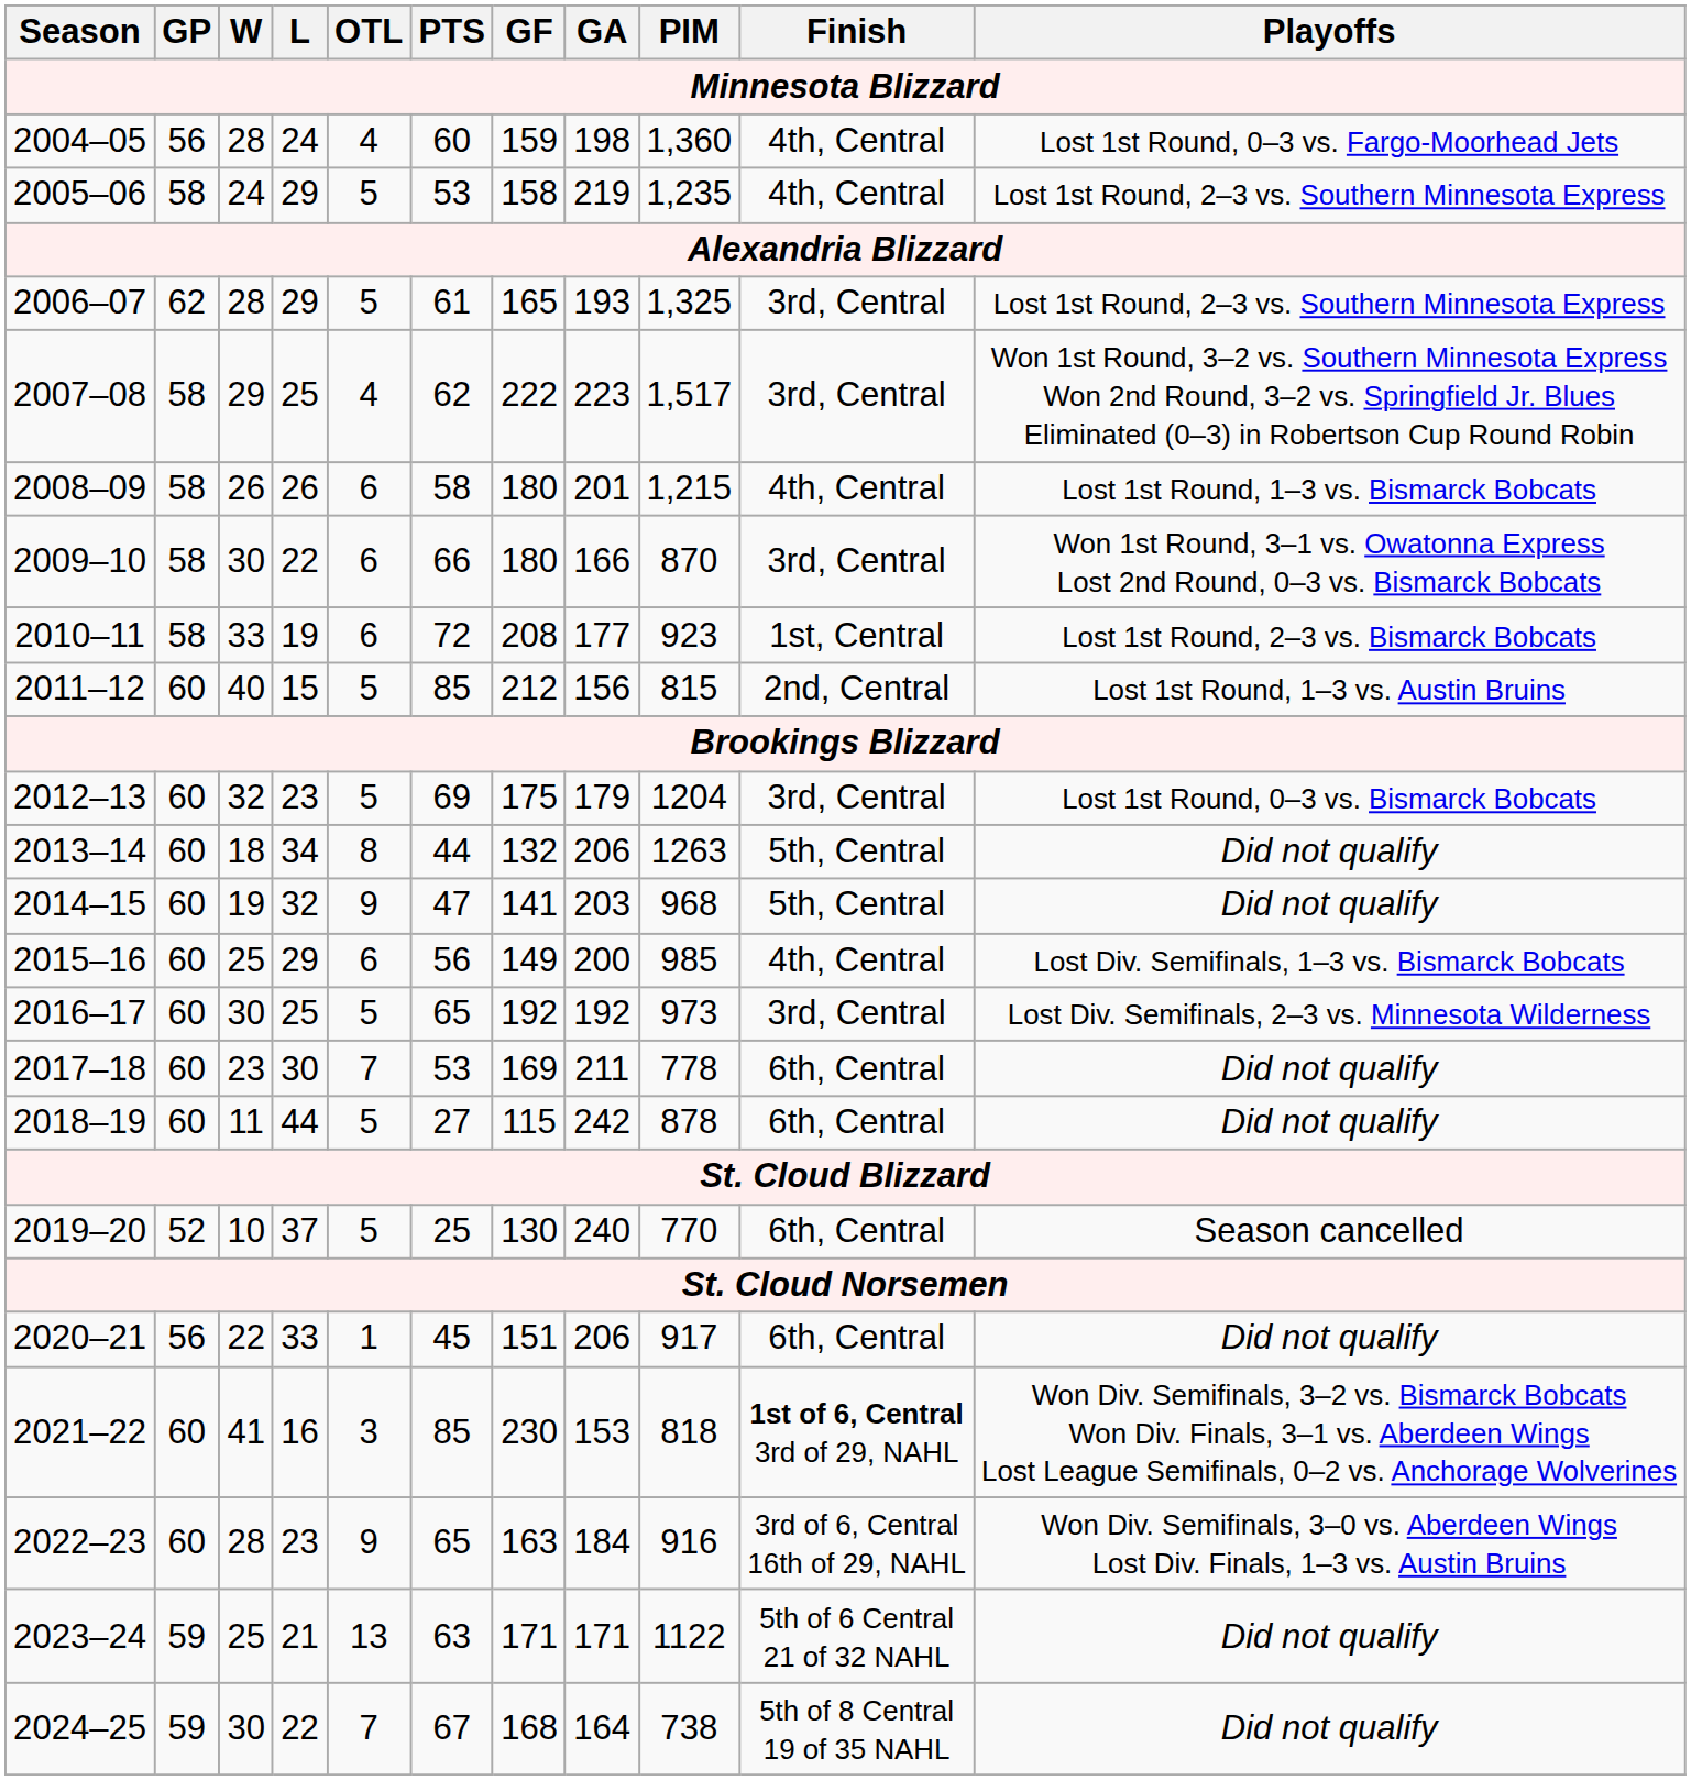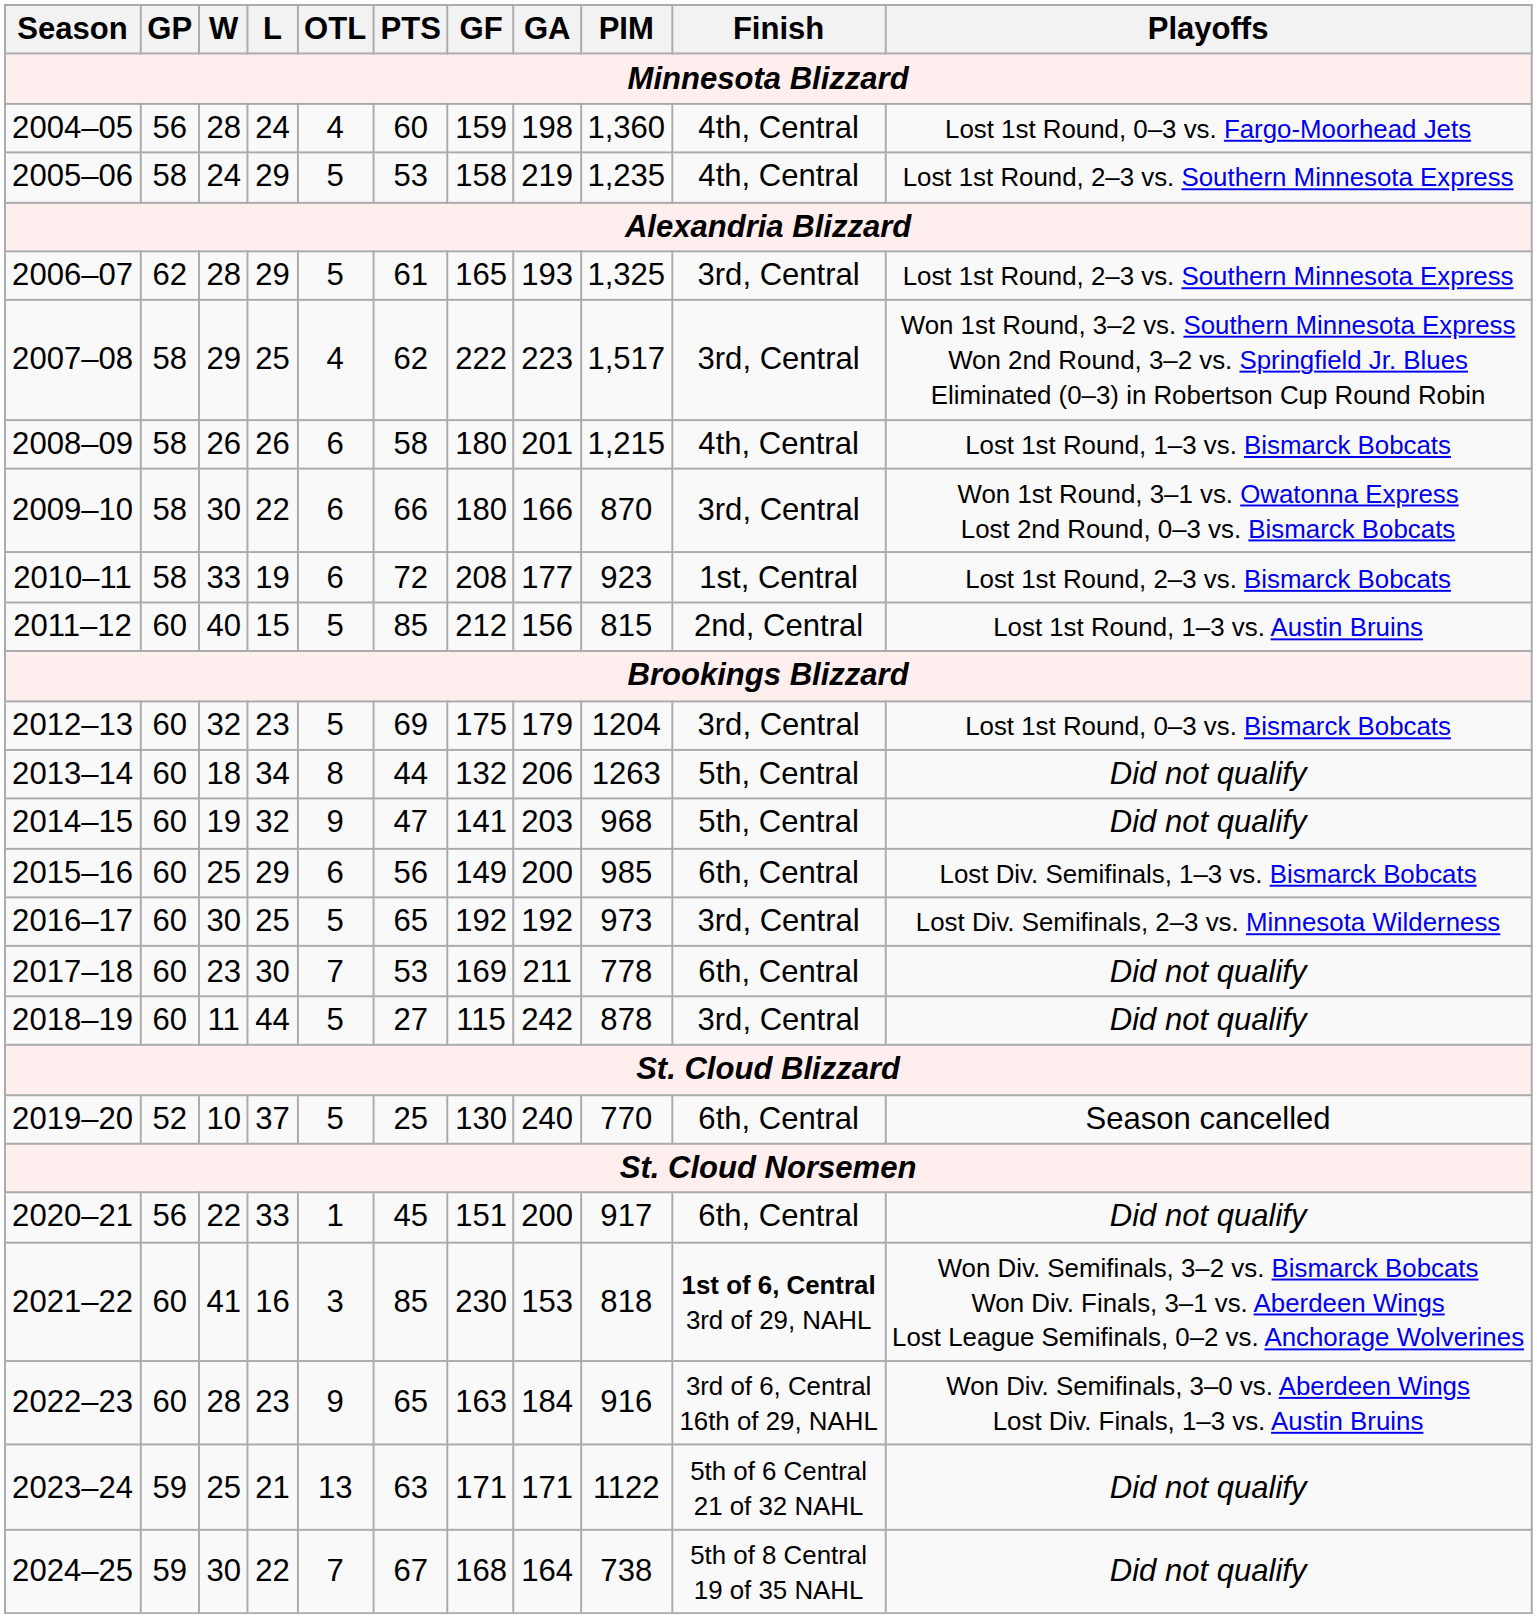2015–16 | Finish: 4th, Central -> 6th, Central
2018–19 | Finish: 6th, Central -> 3rd, Central
2020–21 | GA: 206 -> 200
